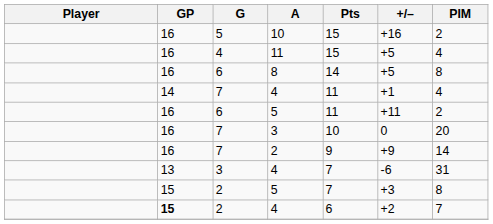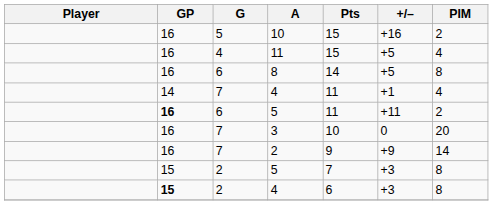6 / 5 | GP: normal -> bold
- row: 13 | 3 | 4 | 7 | -6 | 31
2 / 4 | +/–: +2 -> +3
2 / 4 | PIM: 7 -> 8
